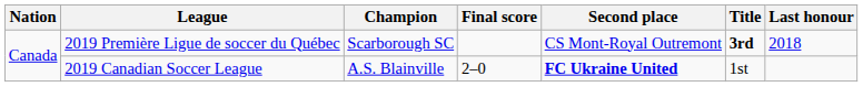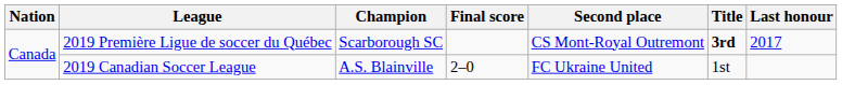2019 Première Ligue de soccer du Québec | Last honour: 2018 -> 2017
2019 Canadian Soccer League | Second place: bold -> normal
